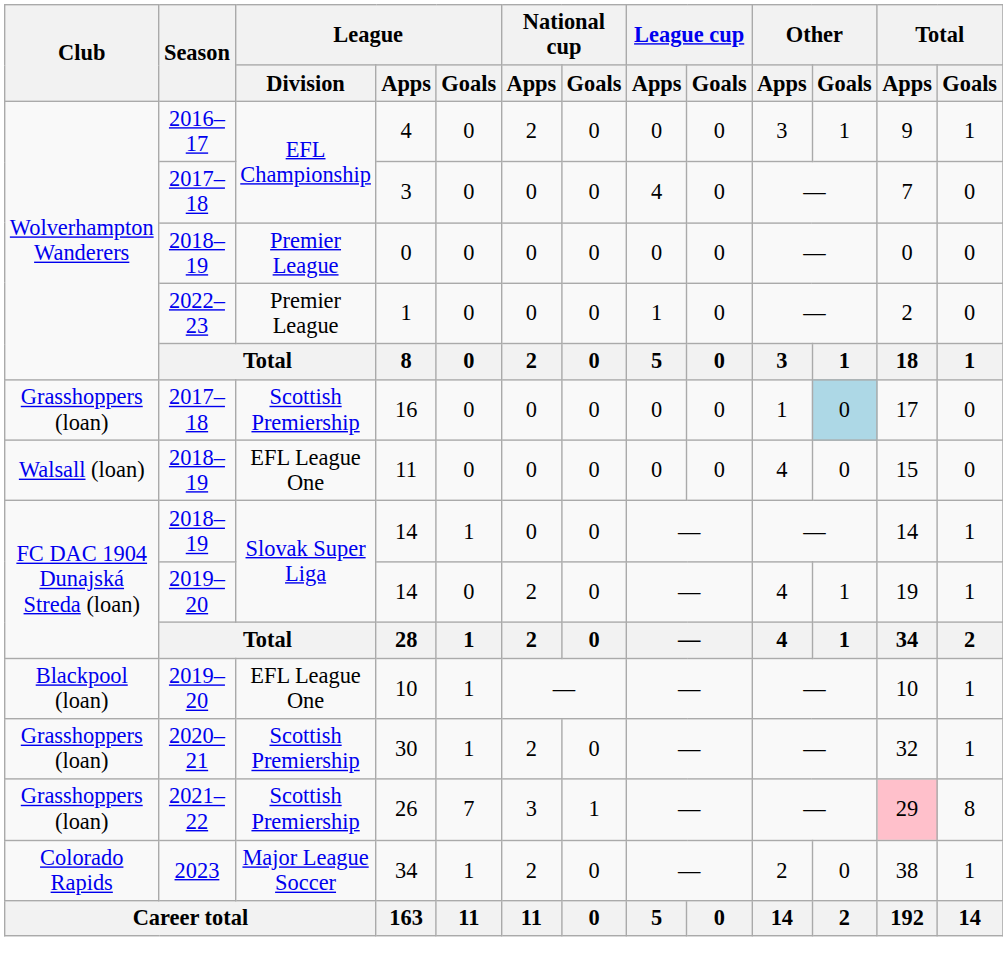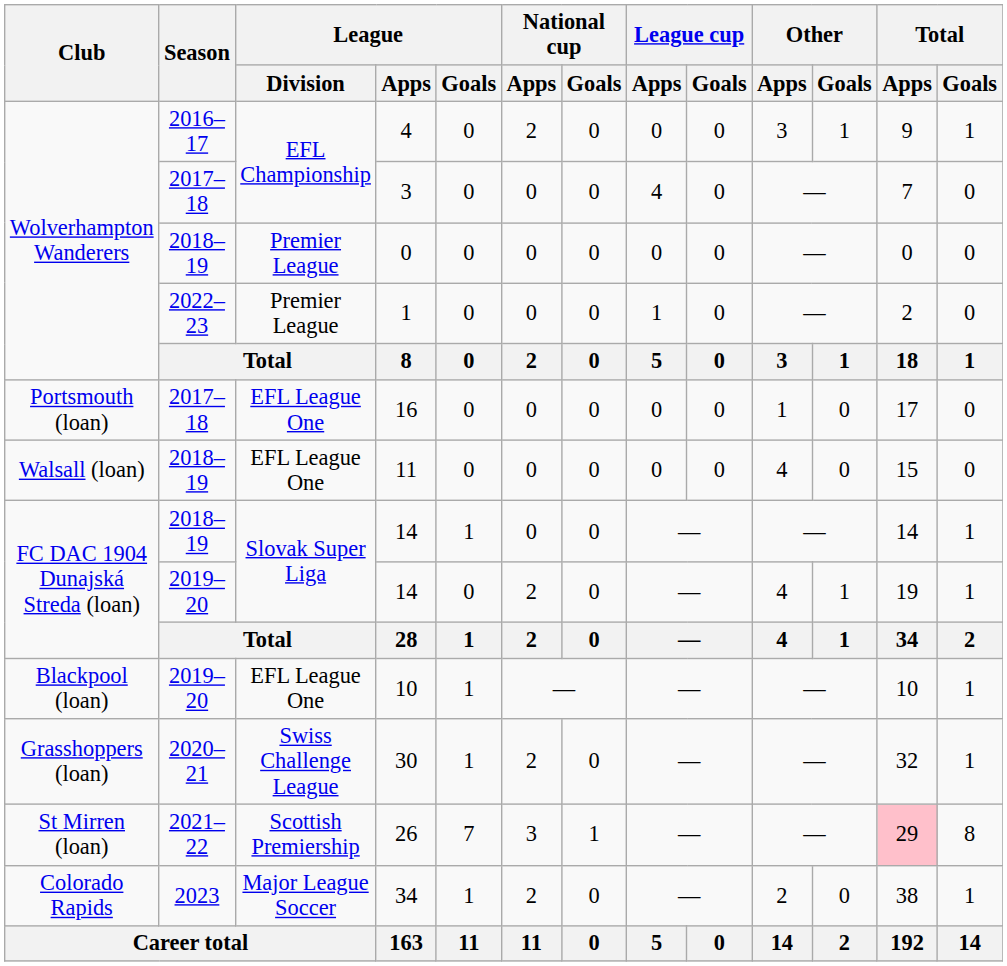16 | Club: Grasshoppers (loan) -> Portsmouth (loan)
16 | League / Division: Scottish Premiership -> EFL League One
16 | Other / Goals: lightblue background -> no background
30 | League / Division: Scottish Premiership -> Swiss Challenge League
26 | Club: Grasshoppers (loan) -> St Mirren (loan)
